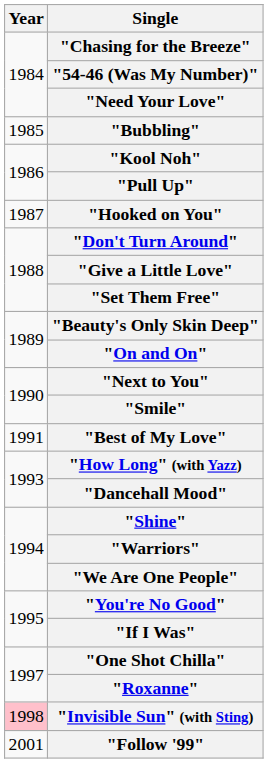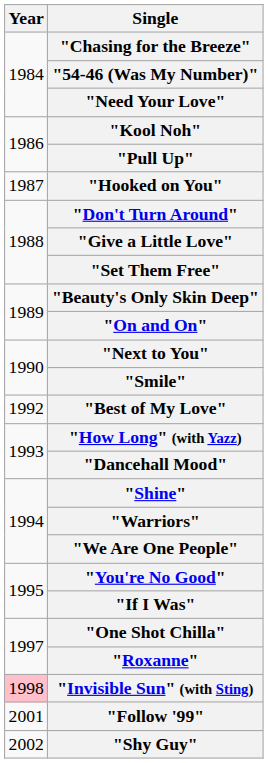- row: 1985 | "Bubbling"
"Best of My Love" | Year: 1991 -> 1992
+ row: 2002 | "Shy Guy"
